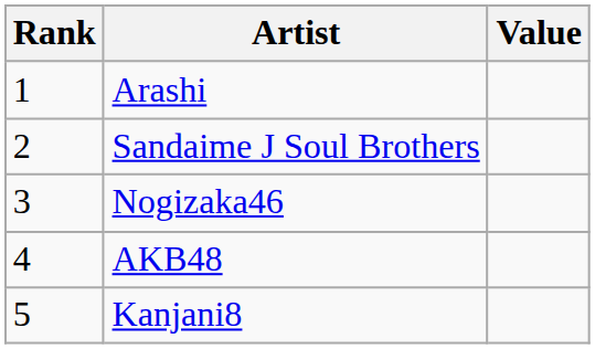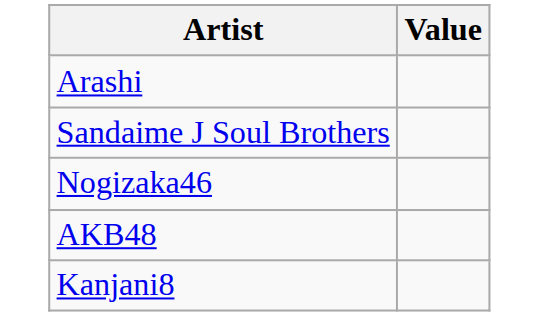- column: Rank | 1 | 2 | 3 | 4 | 5
